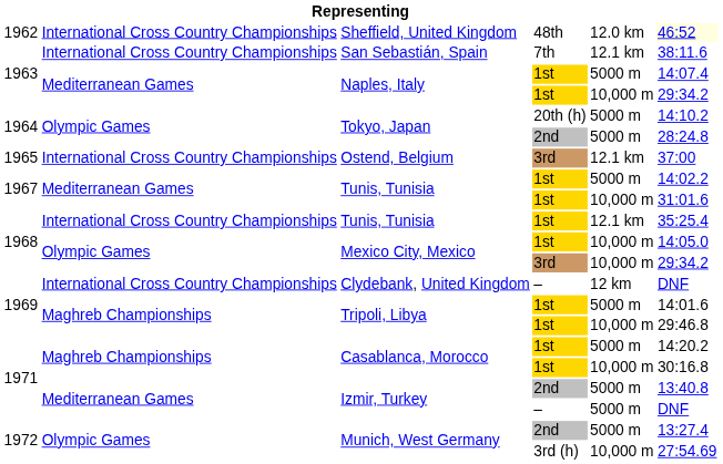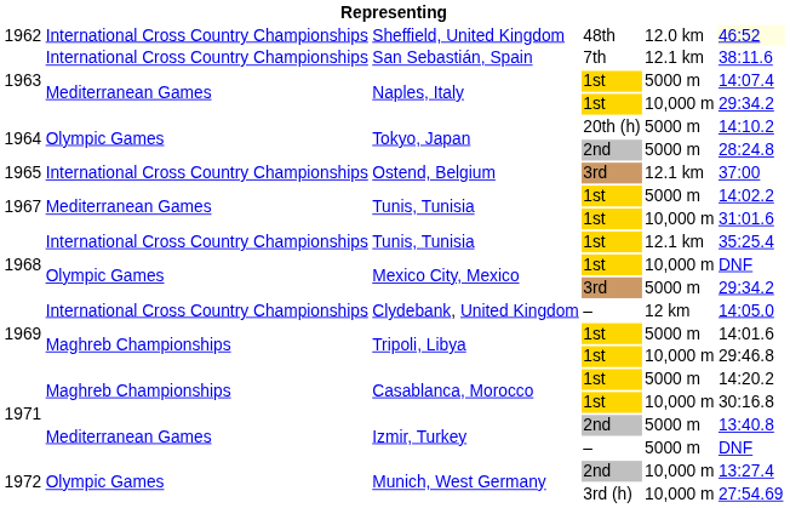Mexico City, Mexico / 1st | column 6: 14:05.0 -> DNF
Mexico City, Mexico / 3rd | column 5: 10,000 m -> 5000 m
Clydebank, United Kingdom | column 6: DNF -> 14:05.0
Munich, West Germany / 2nd | column 5: 5000 m -> 10,000 m
